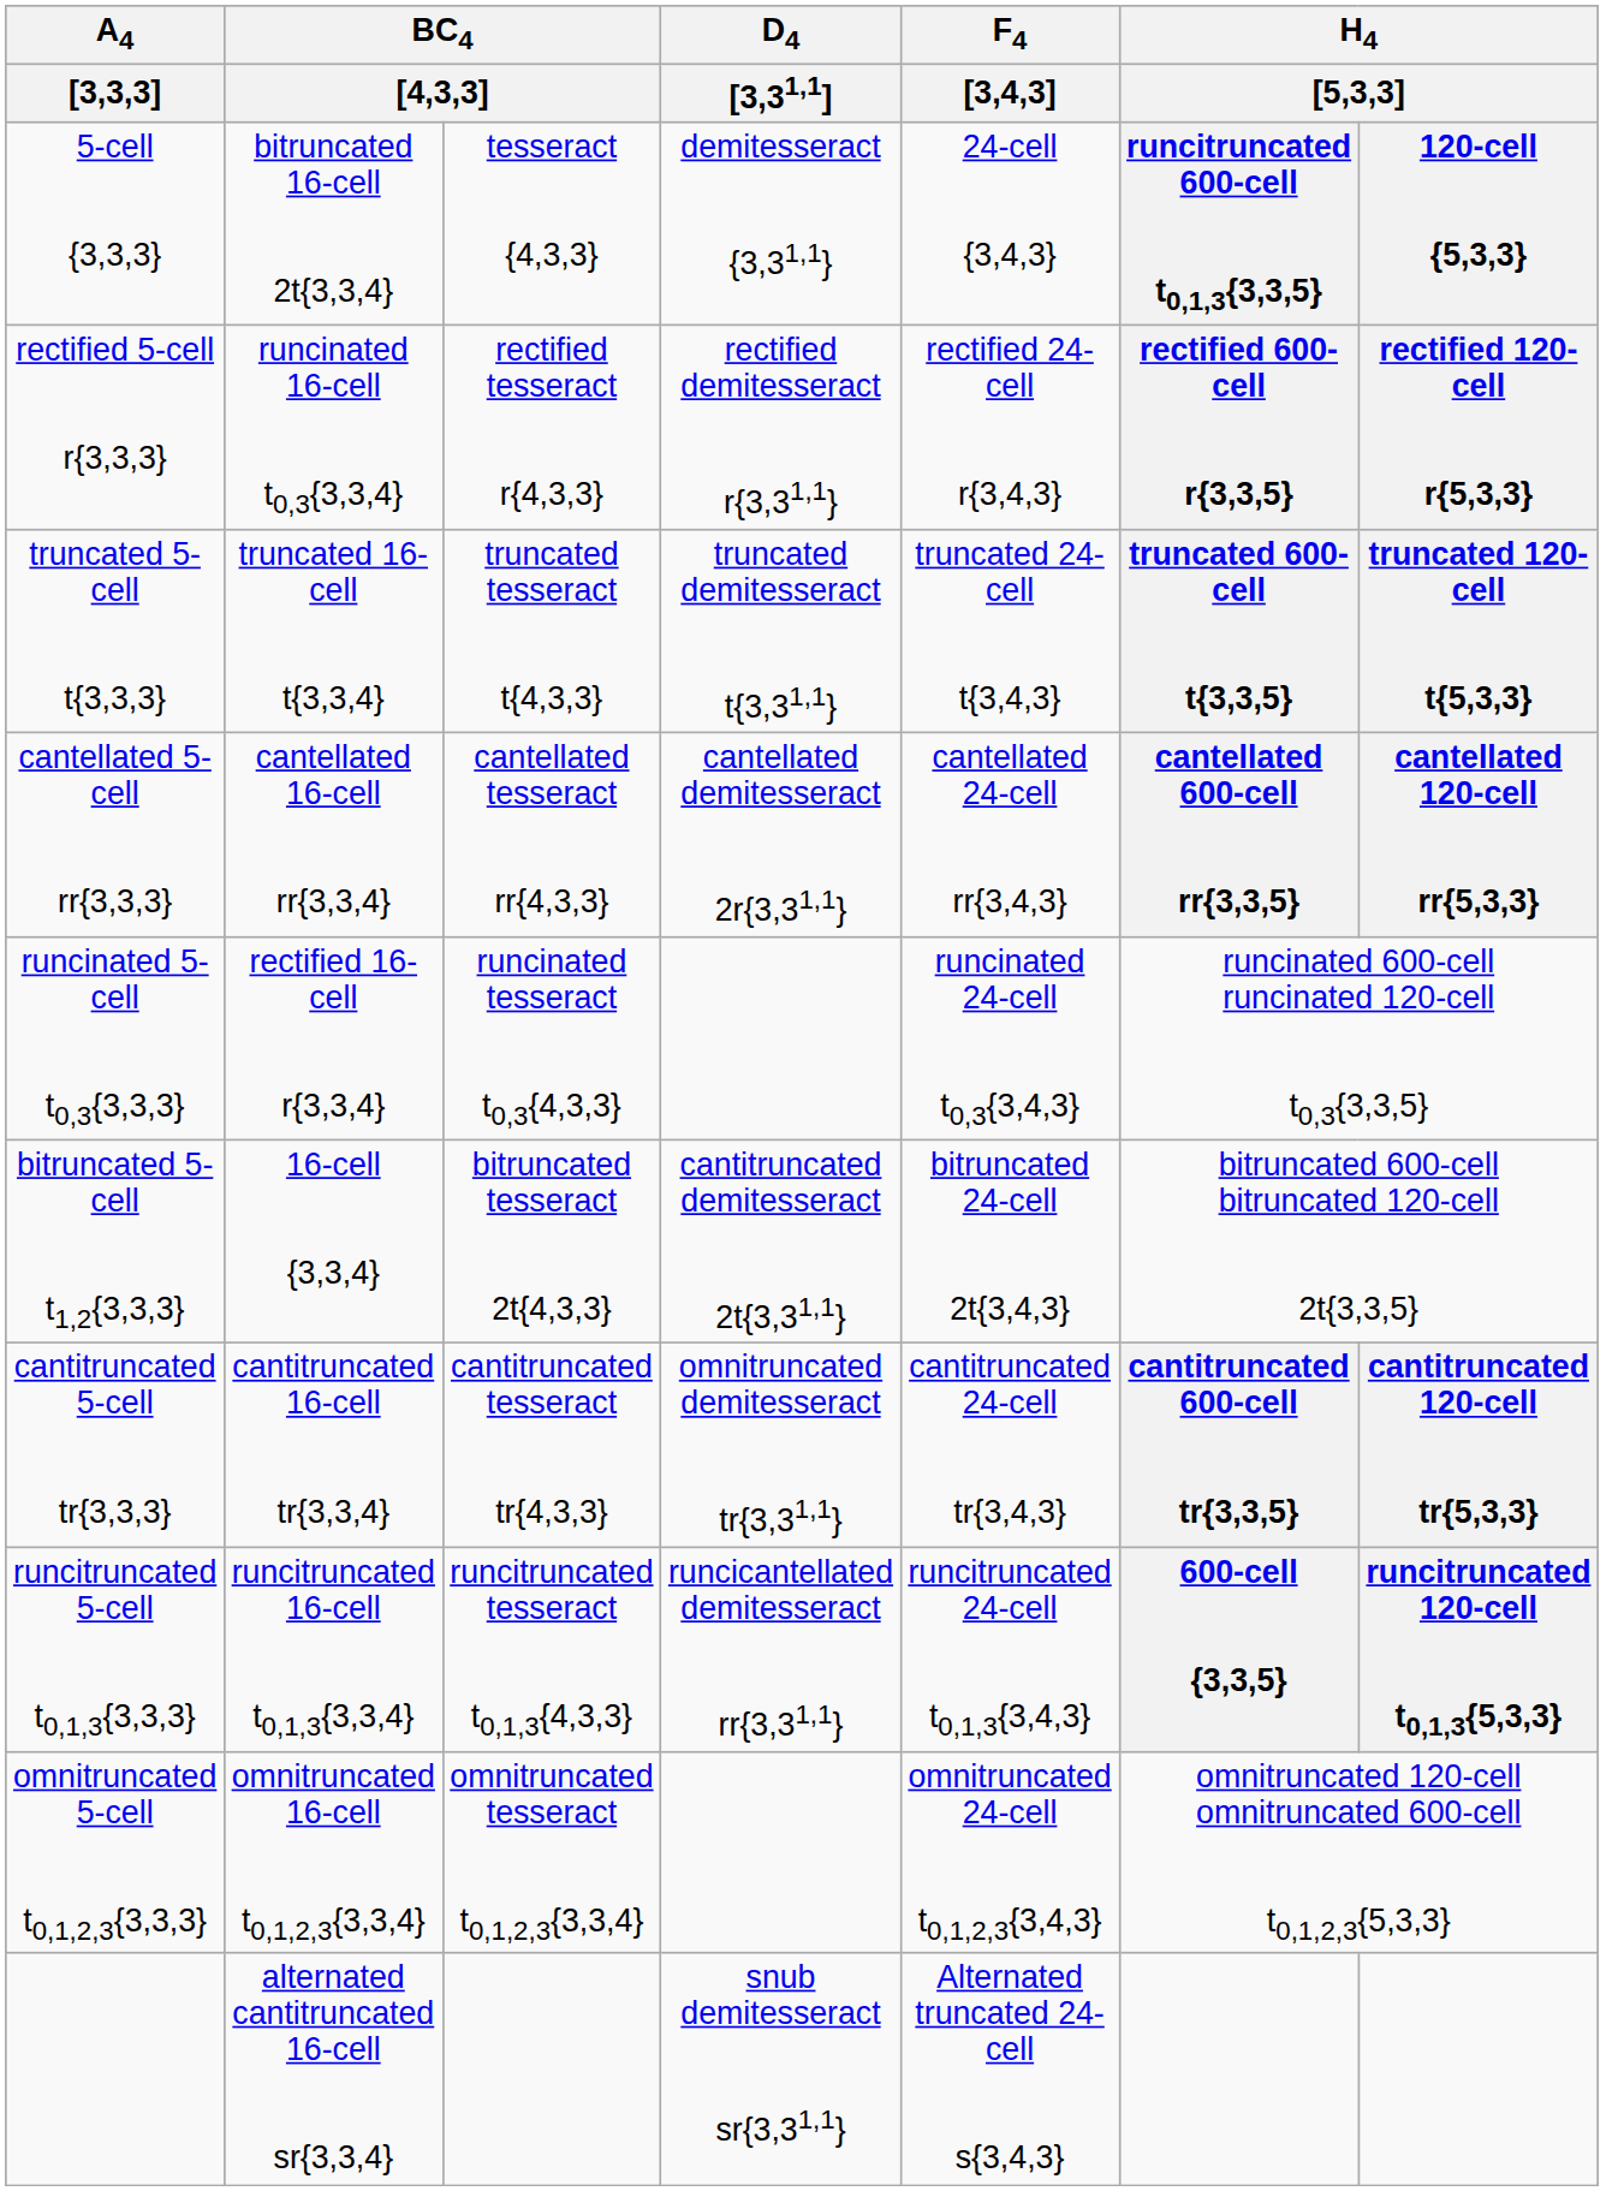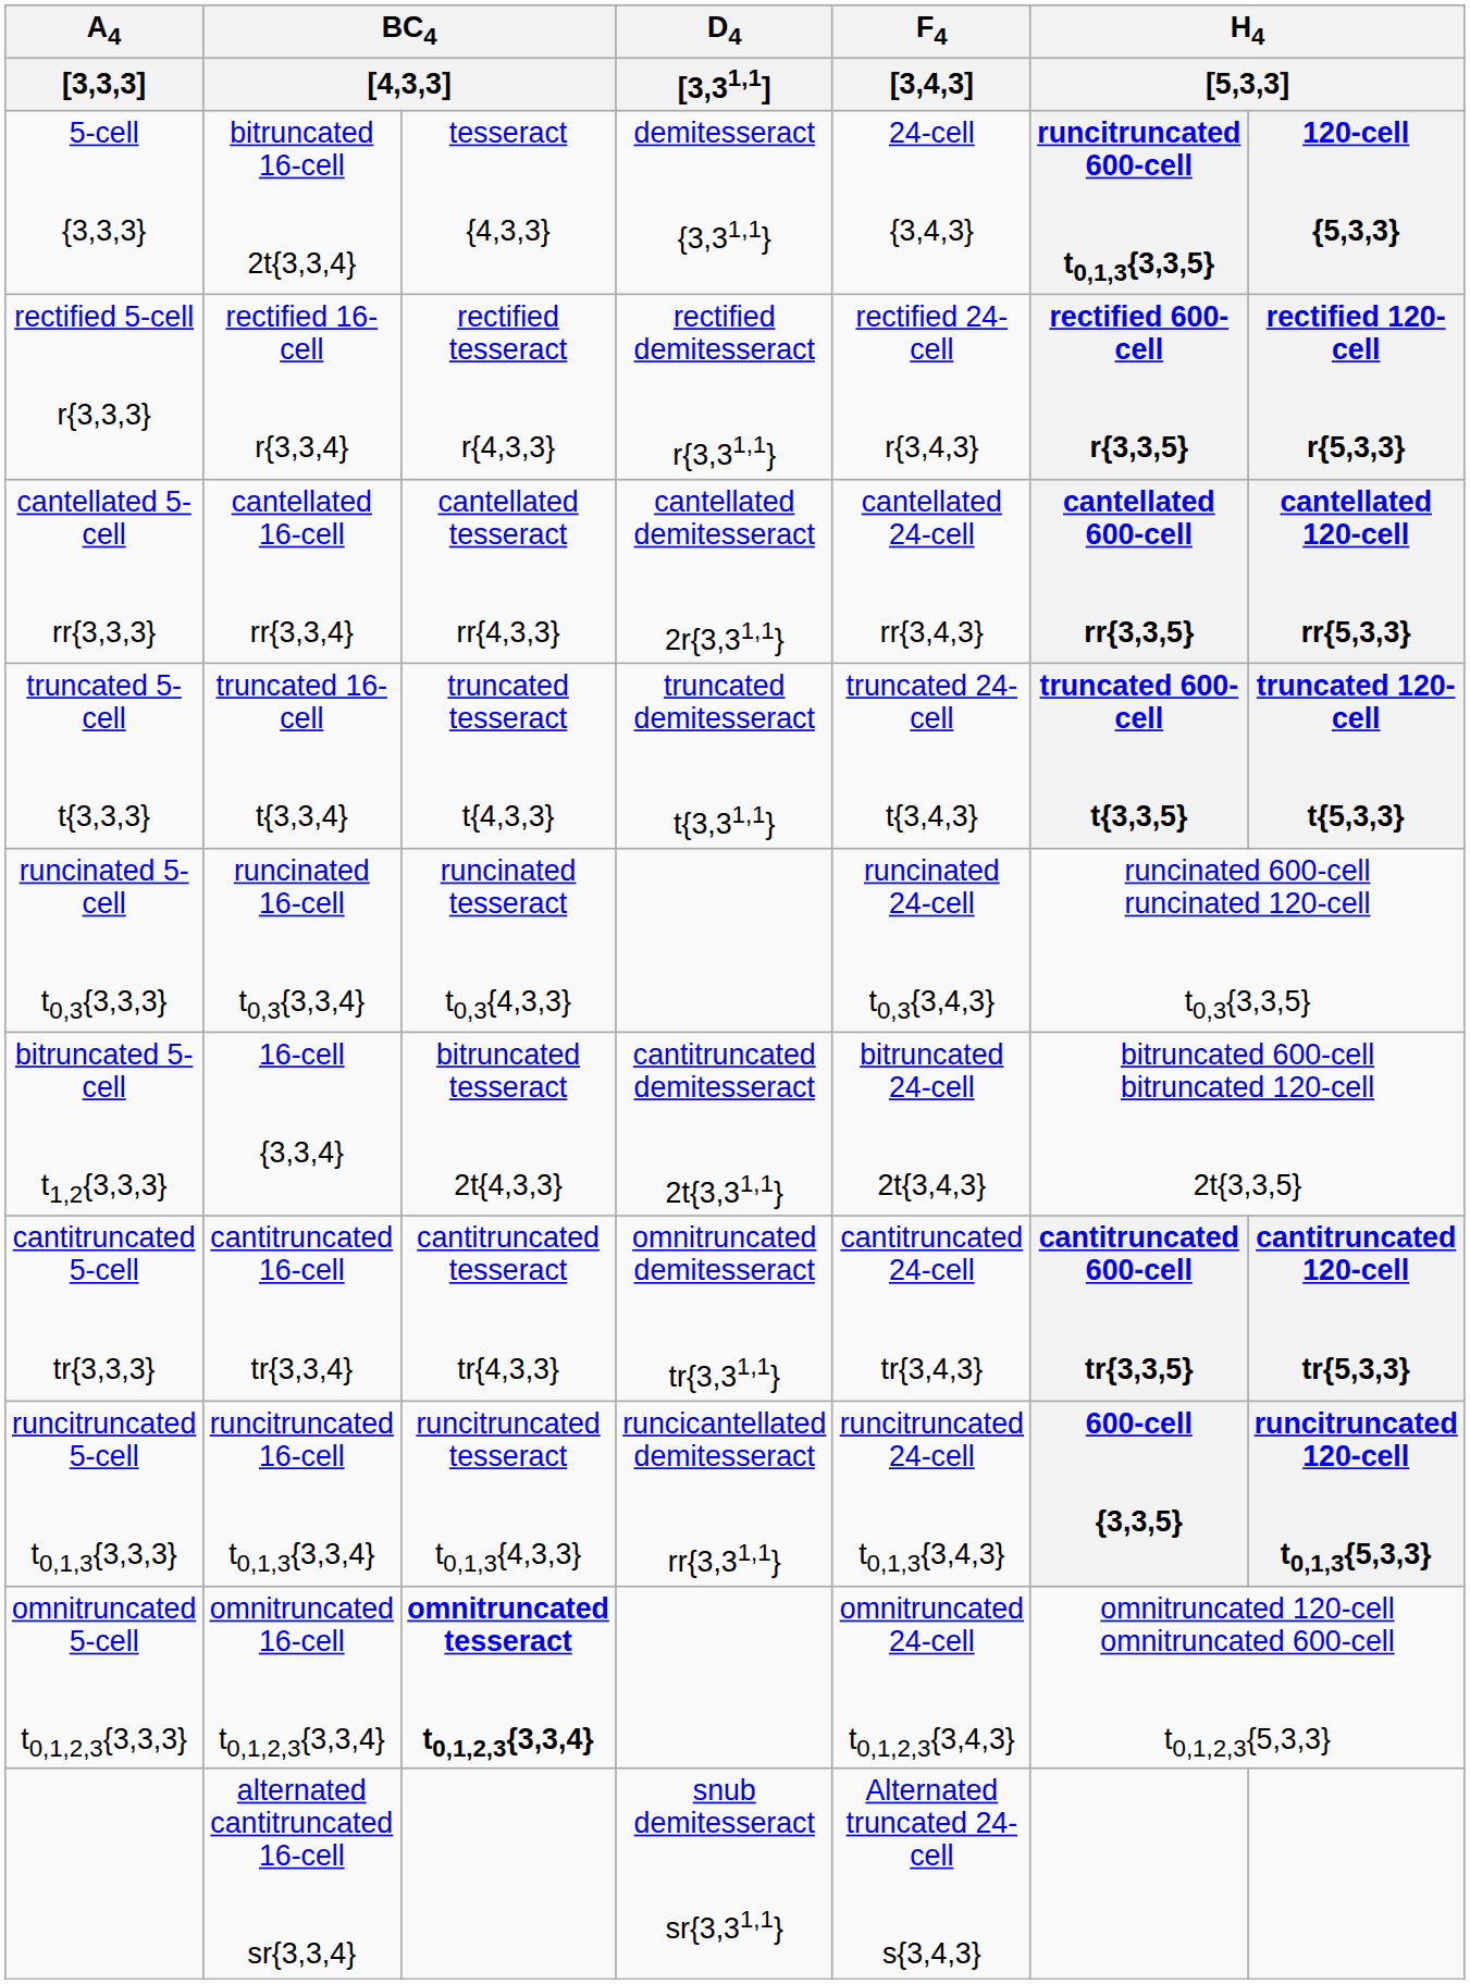rectified 5-cell r{3,3,3} | column 2: runcinated 16-cell t0,3{3,3,4} -> rectified 16-cell r{3,3,4}
rows swapped: truncated 5-cell t{3,3,3} <-> cantellated 5-cell rr{3,3,3}
runcinated 5-cell t0,3{3,3,3} | column 2: rectified 16-cell r{3,3,4} -> runcinated 16-cell t0,3{3,3,4}
omnitruncated 5-cell t0,1,2,3{3,3,3} | column 3: normal -> bold
